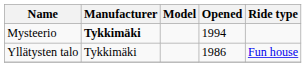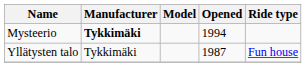Yllätysten talo | Opened: 1986 -> 1987
